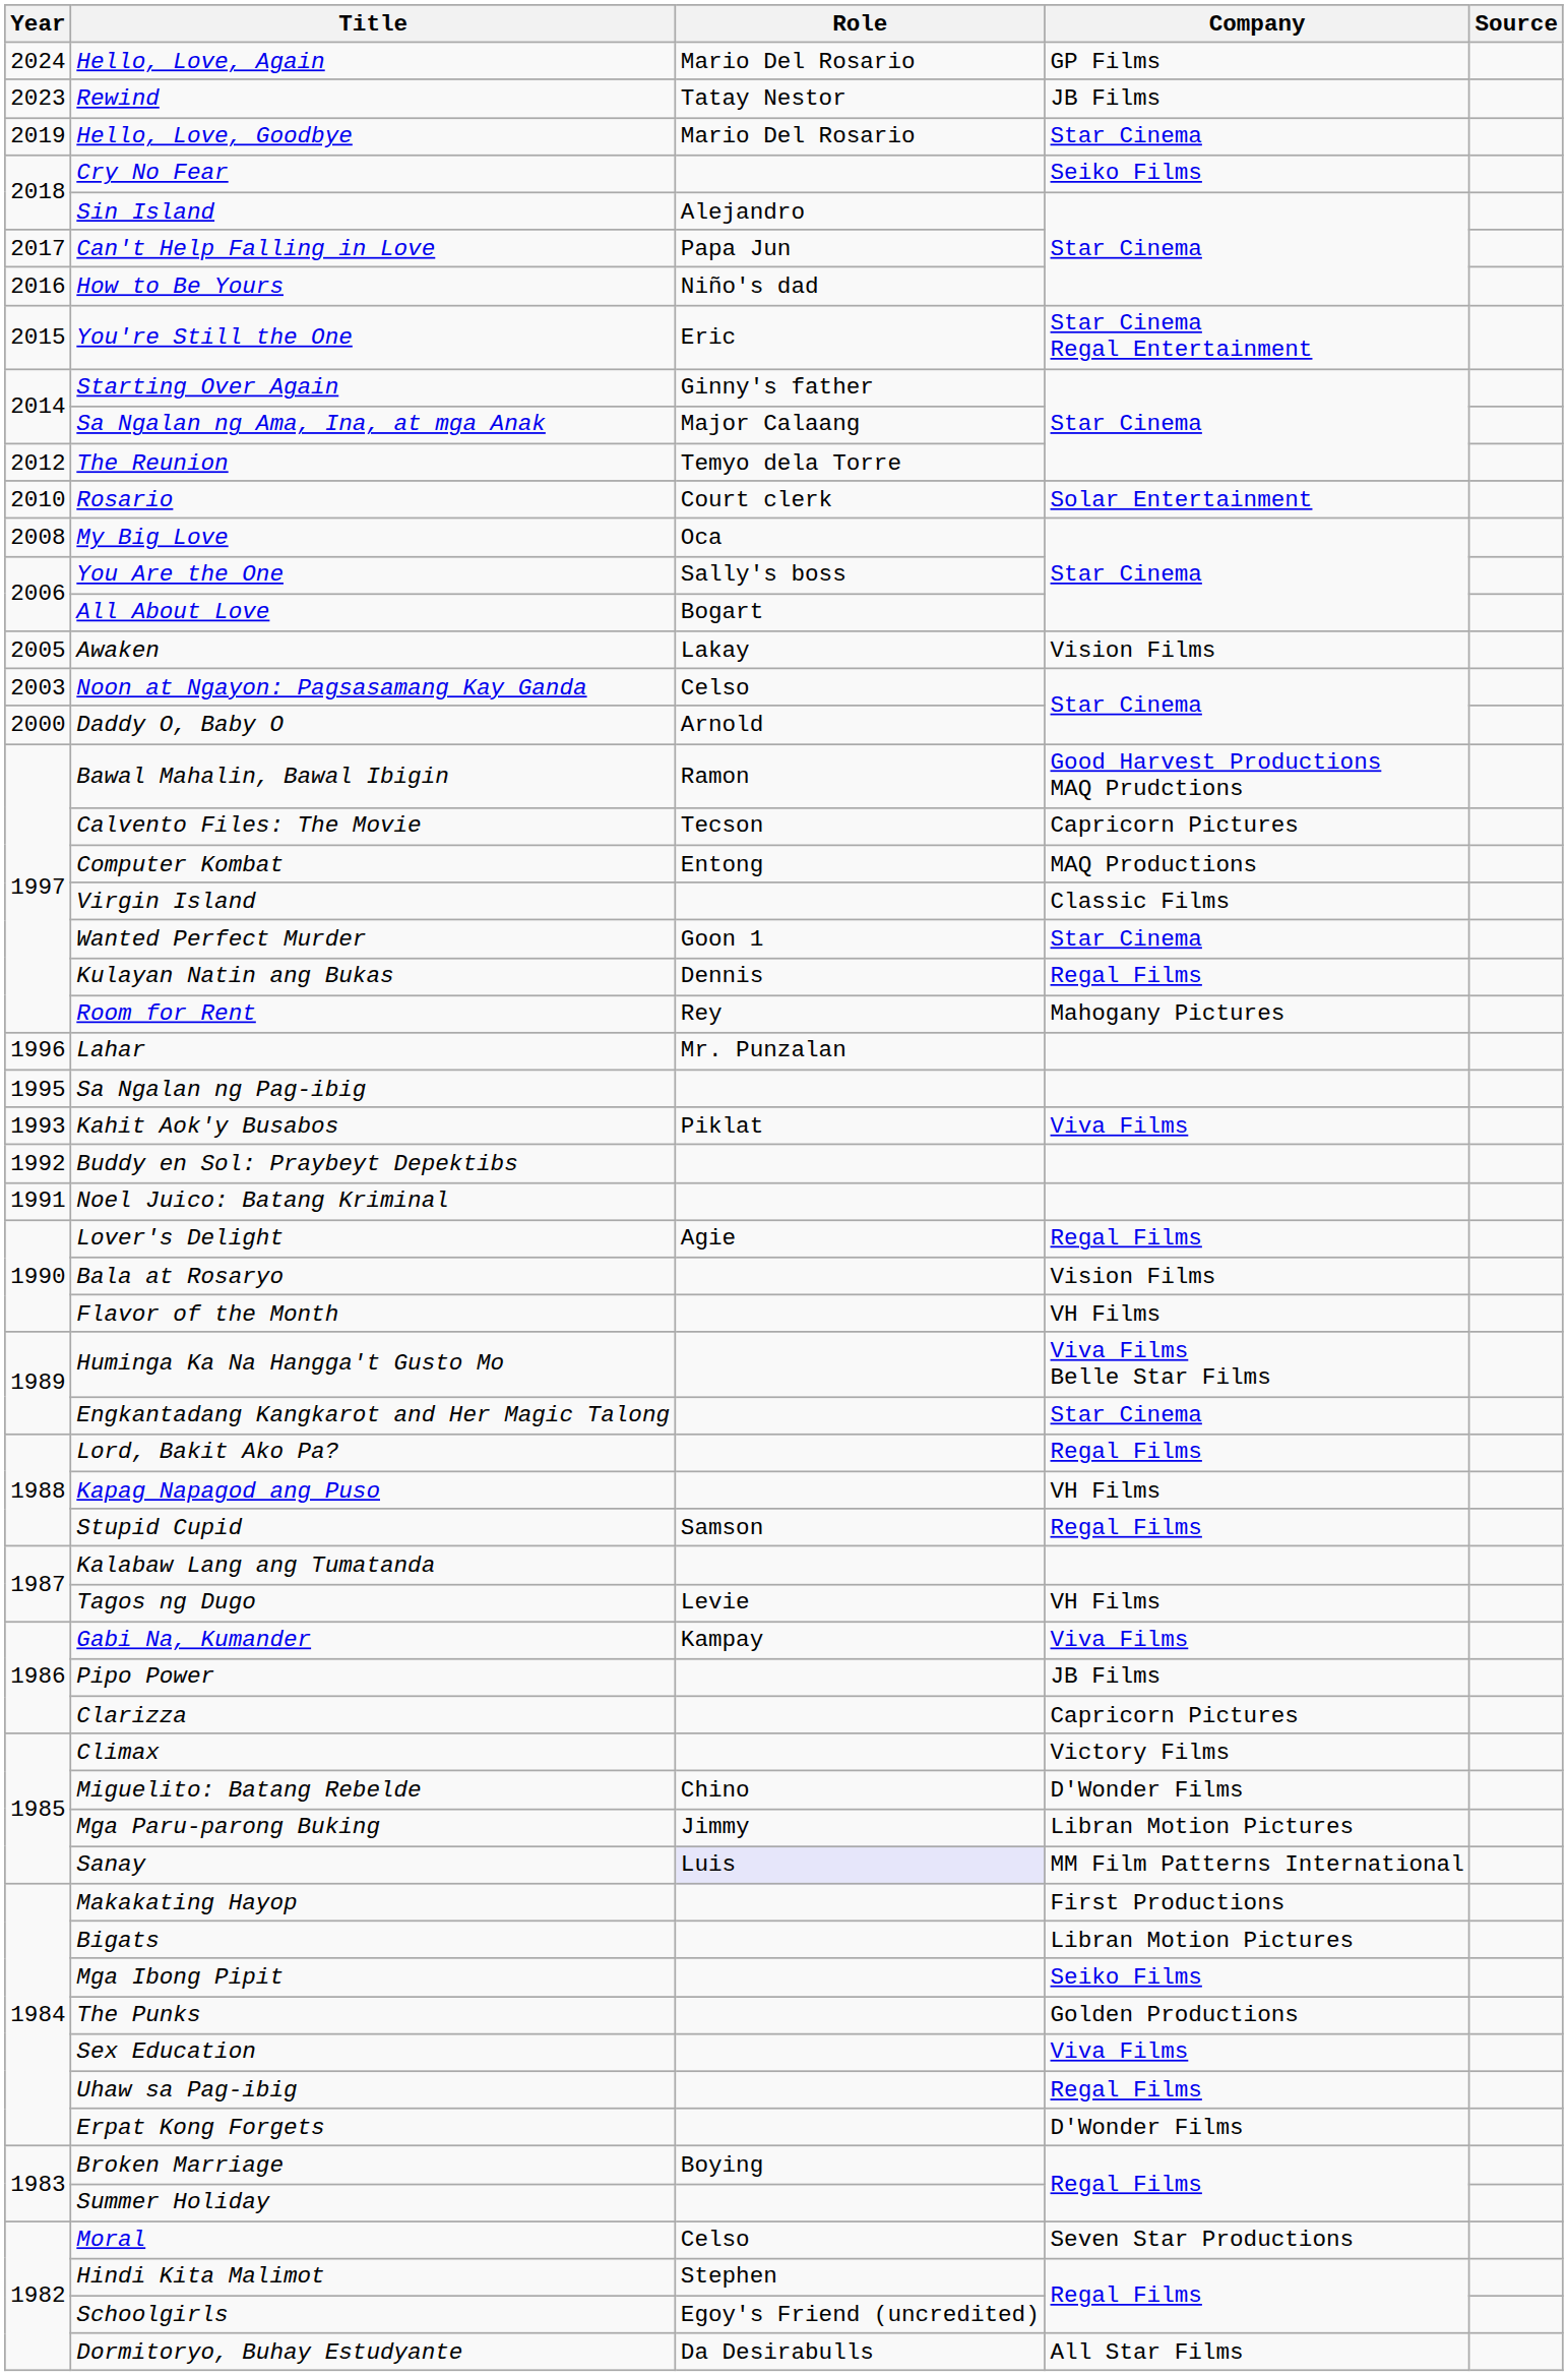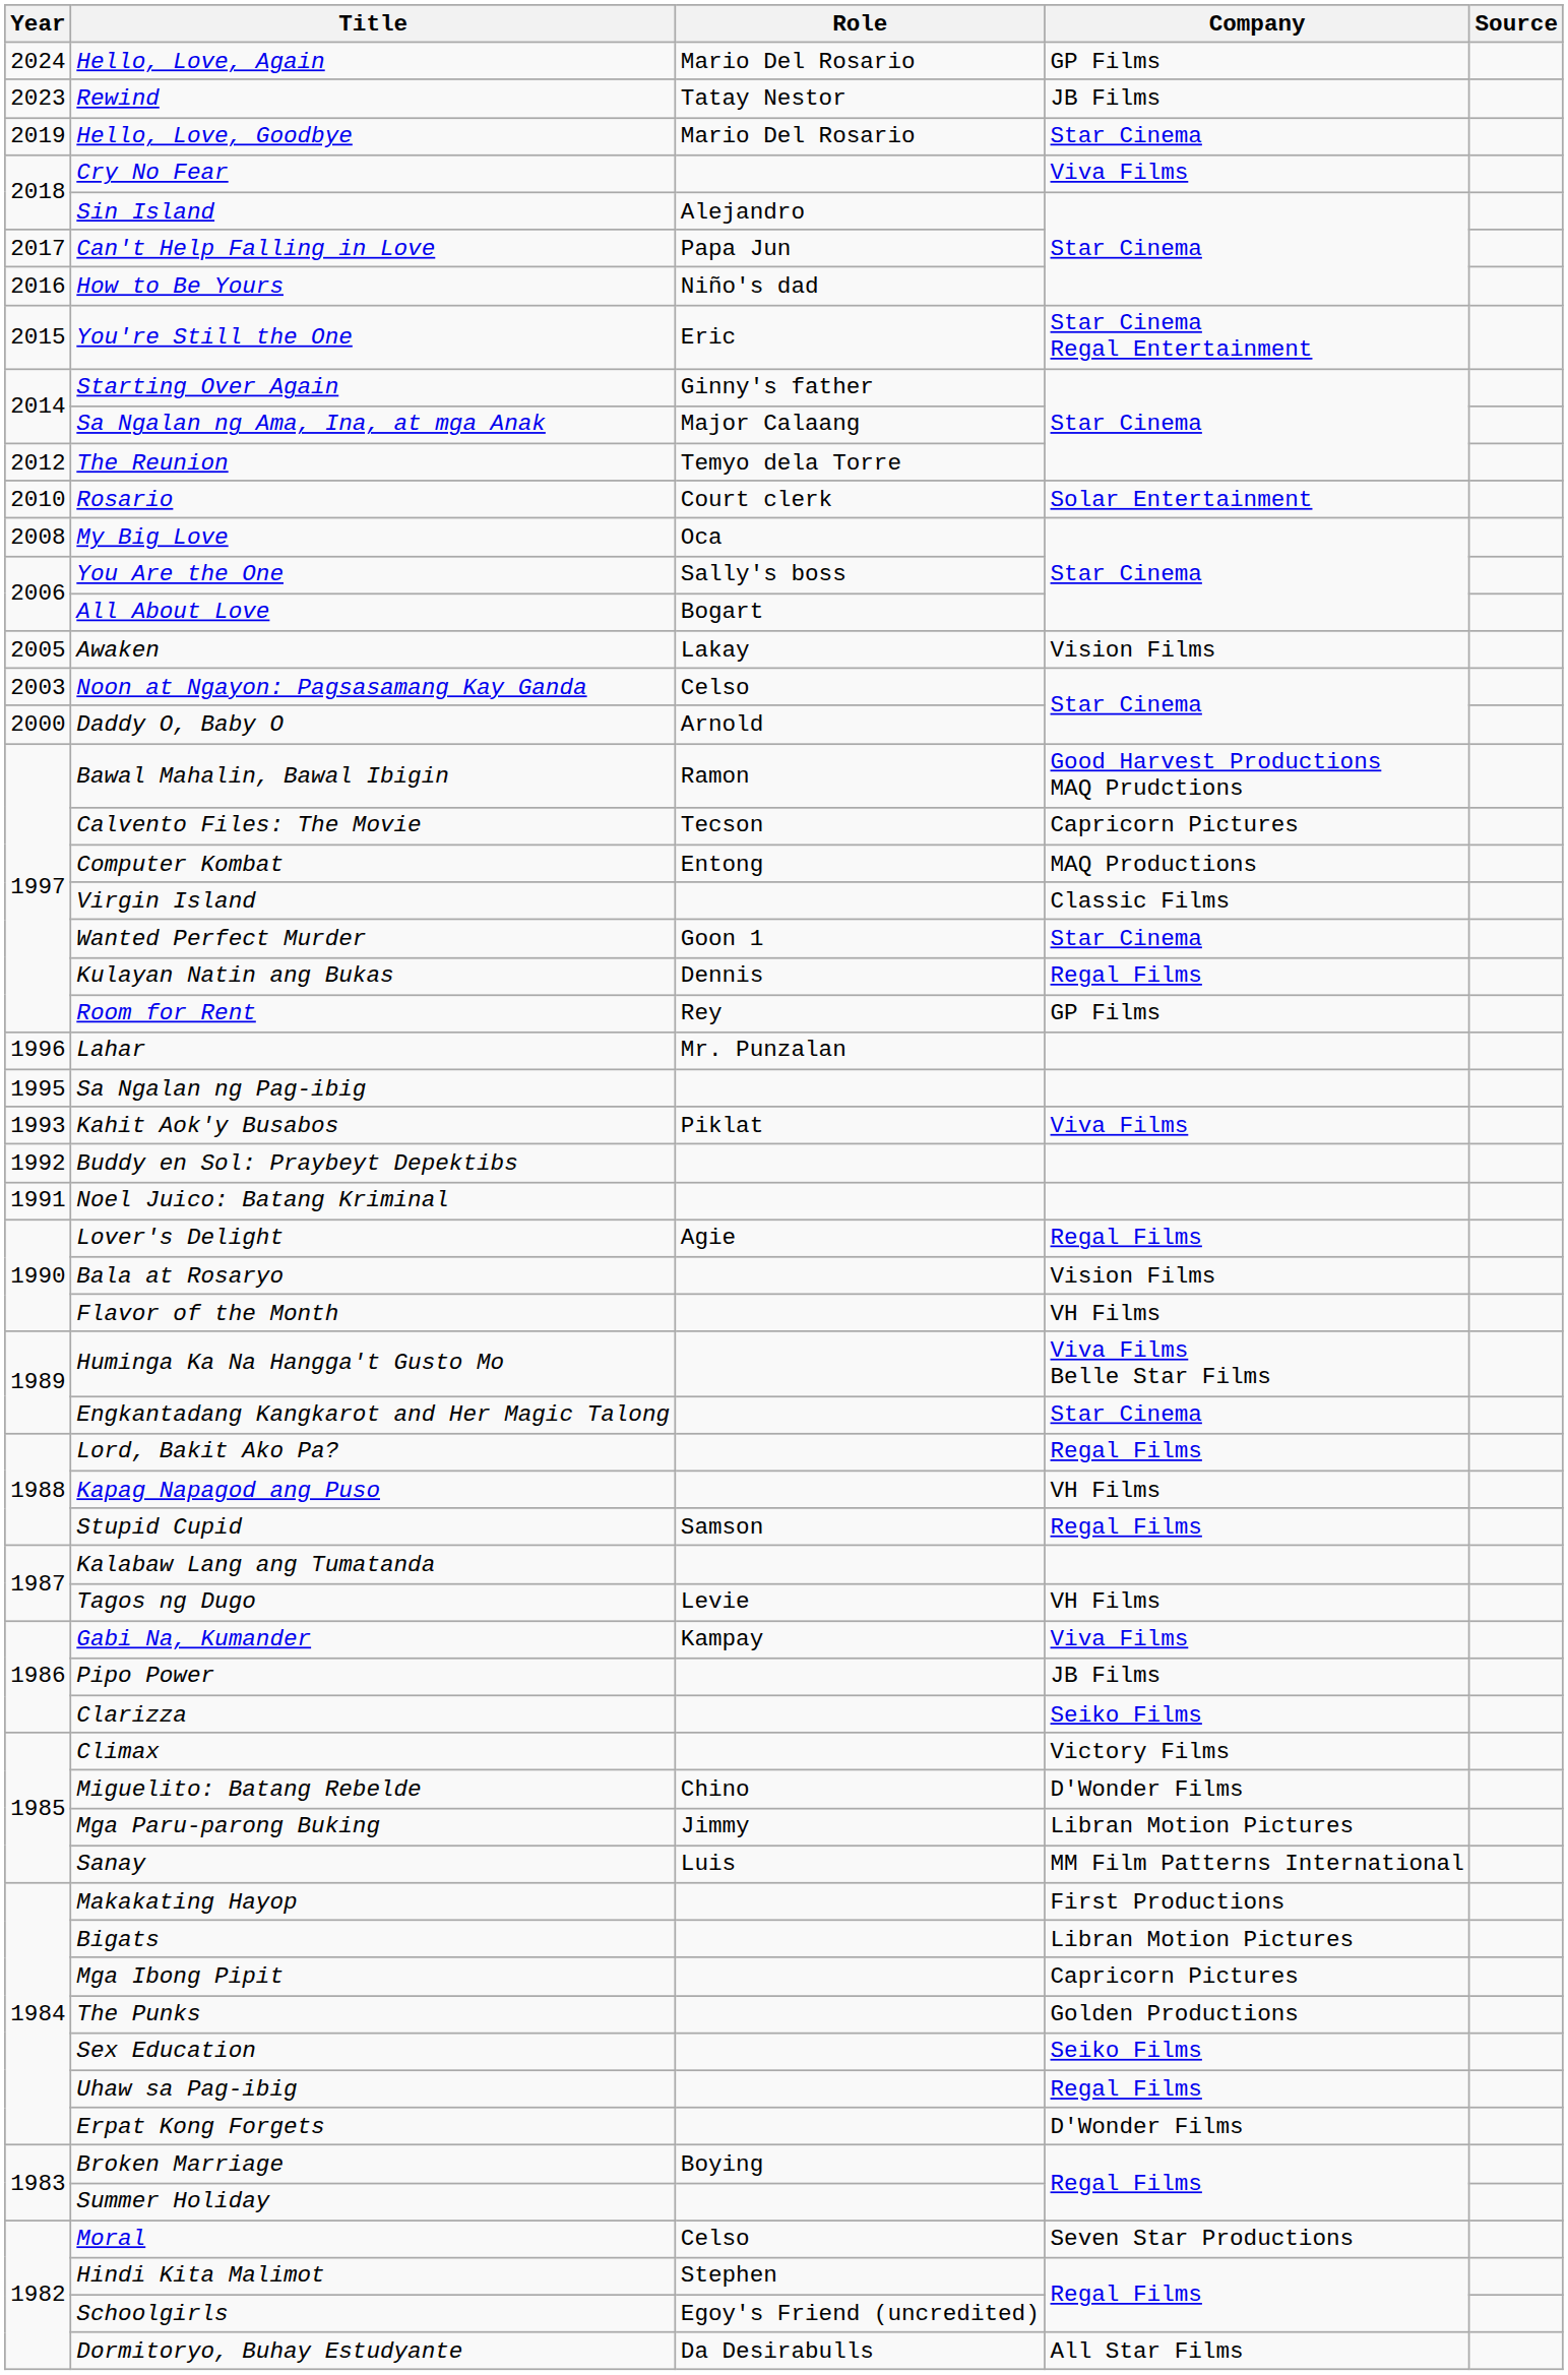Cry No Fear | Company: Seiko Films -> Viva Films
Room for Rent | Company: Mahogany Pictures -> GP Films
Clarizza | Company: Capricorn Pictures -> Seiko Films
Sanay | Role: lavender background -> no background
Mga Ibong Pipit | Company: Seiko Films -> Capricorn Pictures
Sex Education | Company: Viva Films -> Seiko Films
